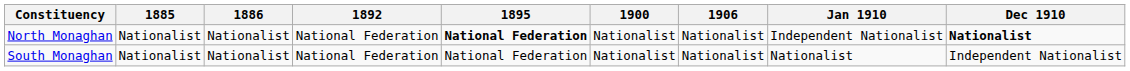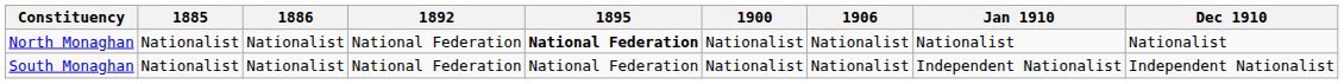North Monaghan | Jan 1910: Independent Nationalist -> Nationalist
North Monaghan | Dec 1910: bold -> normal
South Monaghan | Jan 1910: Nationalist -> Independent Nationalist
